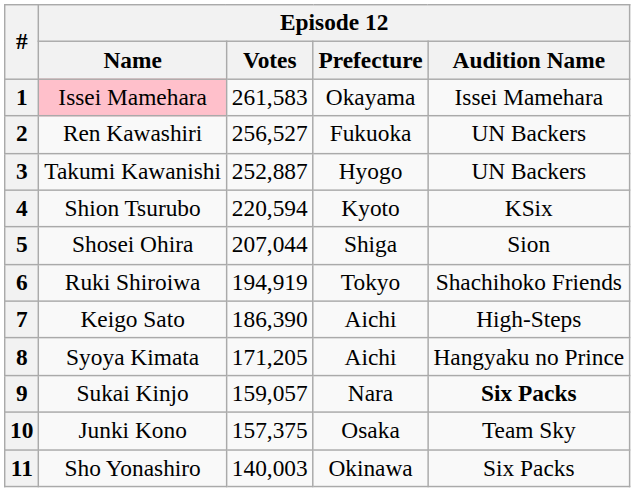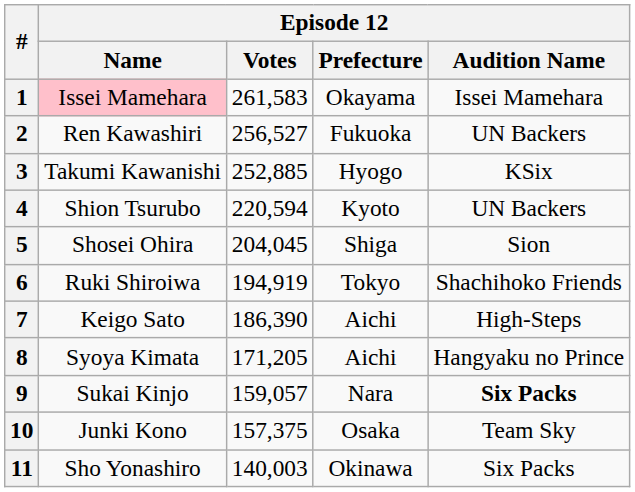3 | Episode 12 / Votes: 252,887 -> 252,885
3 | Episode 12 / Audition Name: UN Backers -> KSix
4 | Episode 12 / Audition Name: KSix -> UN Backers
5 | Episode 12 / Votes: 207,044 -> 204,045
